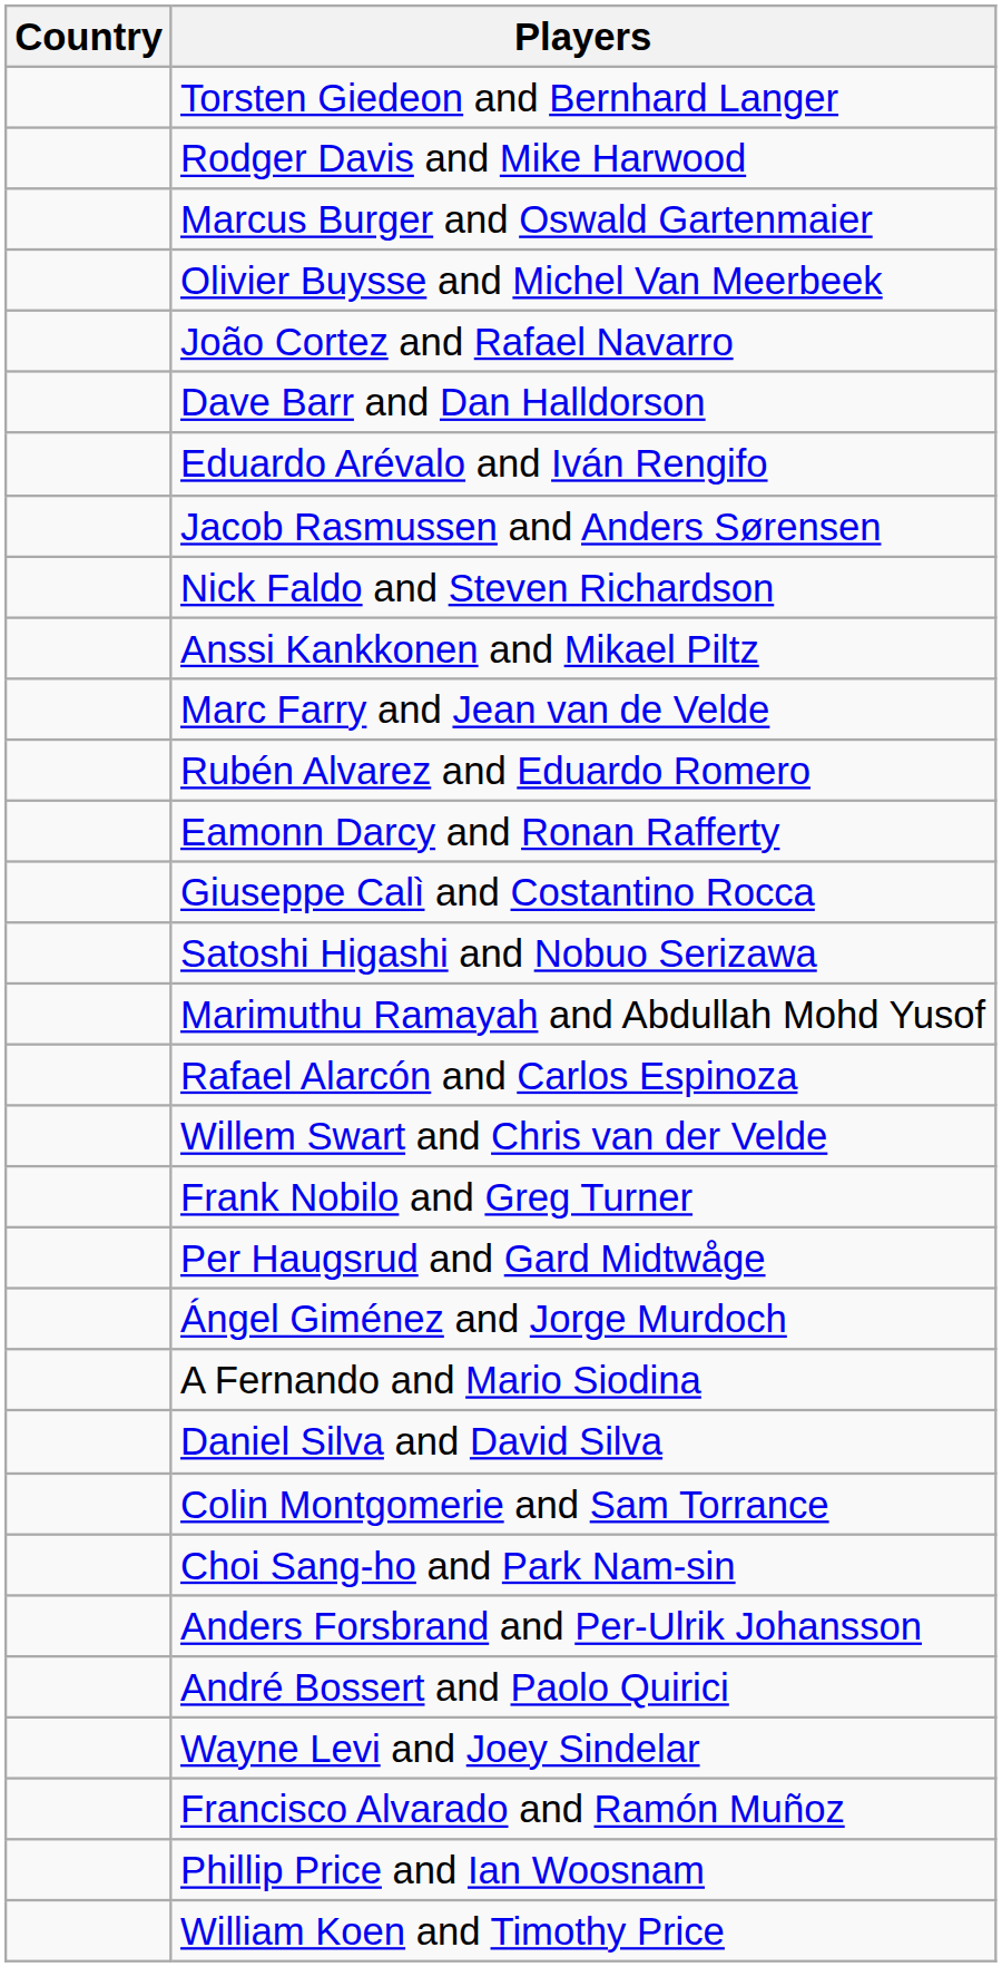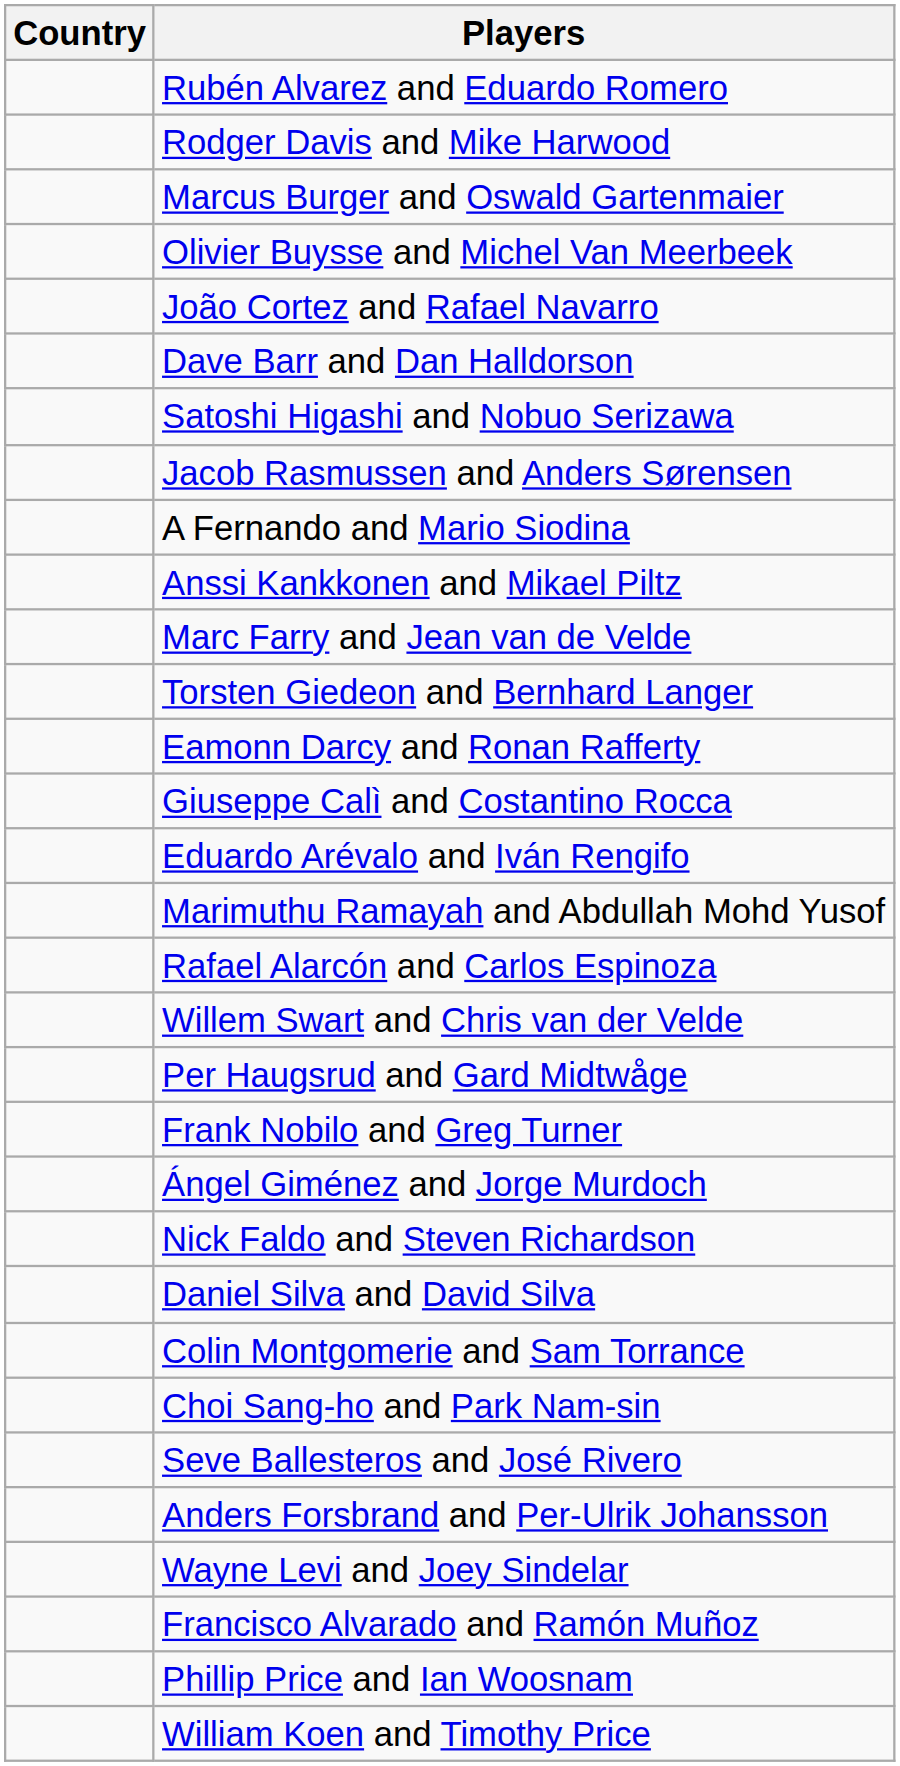rows swapped: Rubén Alvarez and Eduardo Romero <-> Torsten Giedeon and Bernhard Langer
rows swapped: Eduardo Arévalo and Iván Rengifo <-> Satoshi Higashi and Nobuo Serizawa
rows swapped: Nick Faldo and Steven Richardson <-> A Fernando and Mario Siodina
rows swapped: Frank Nobilo and Greg Turner <-> Per Haugsrud and Gard Midtwåge
+ row: Seve Ballesteros and José Rivero
- row: André Bossert and Paolo Quirici
